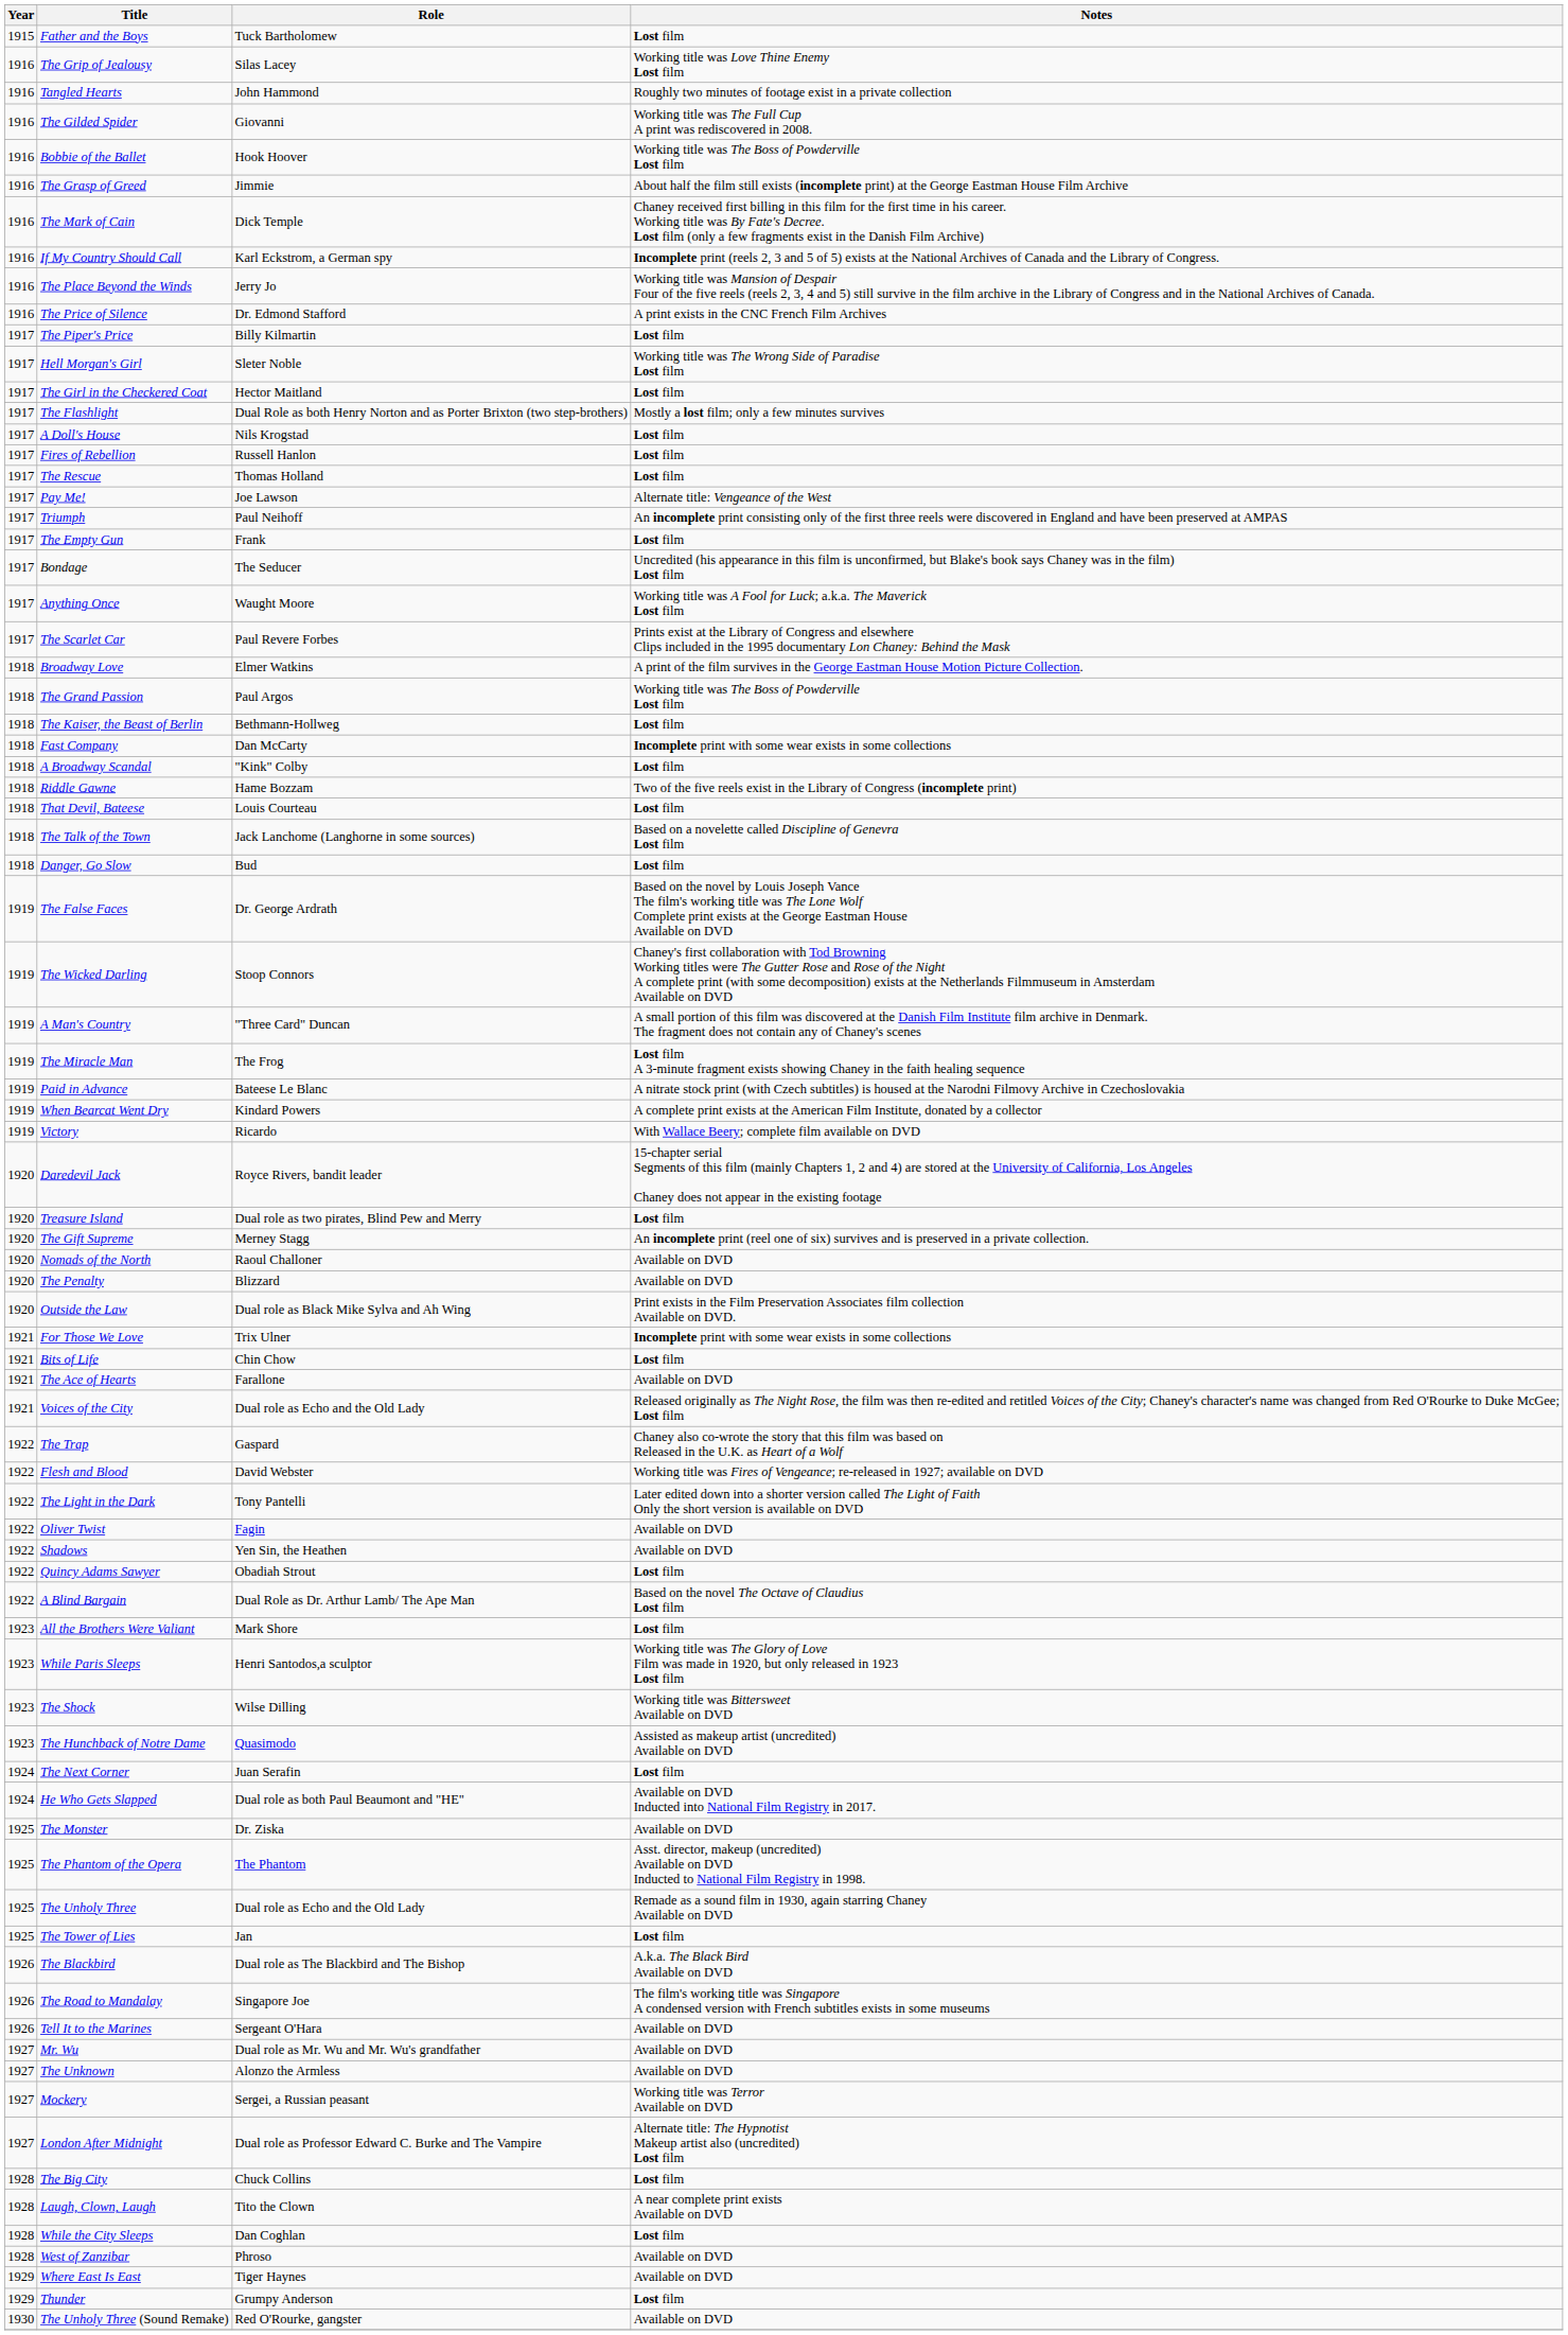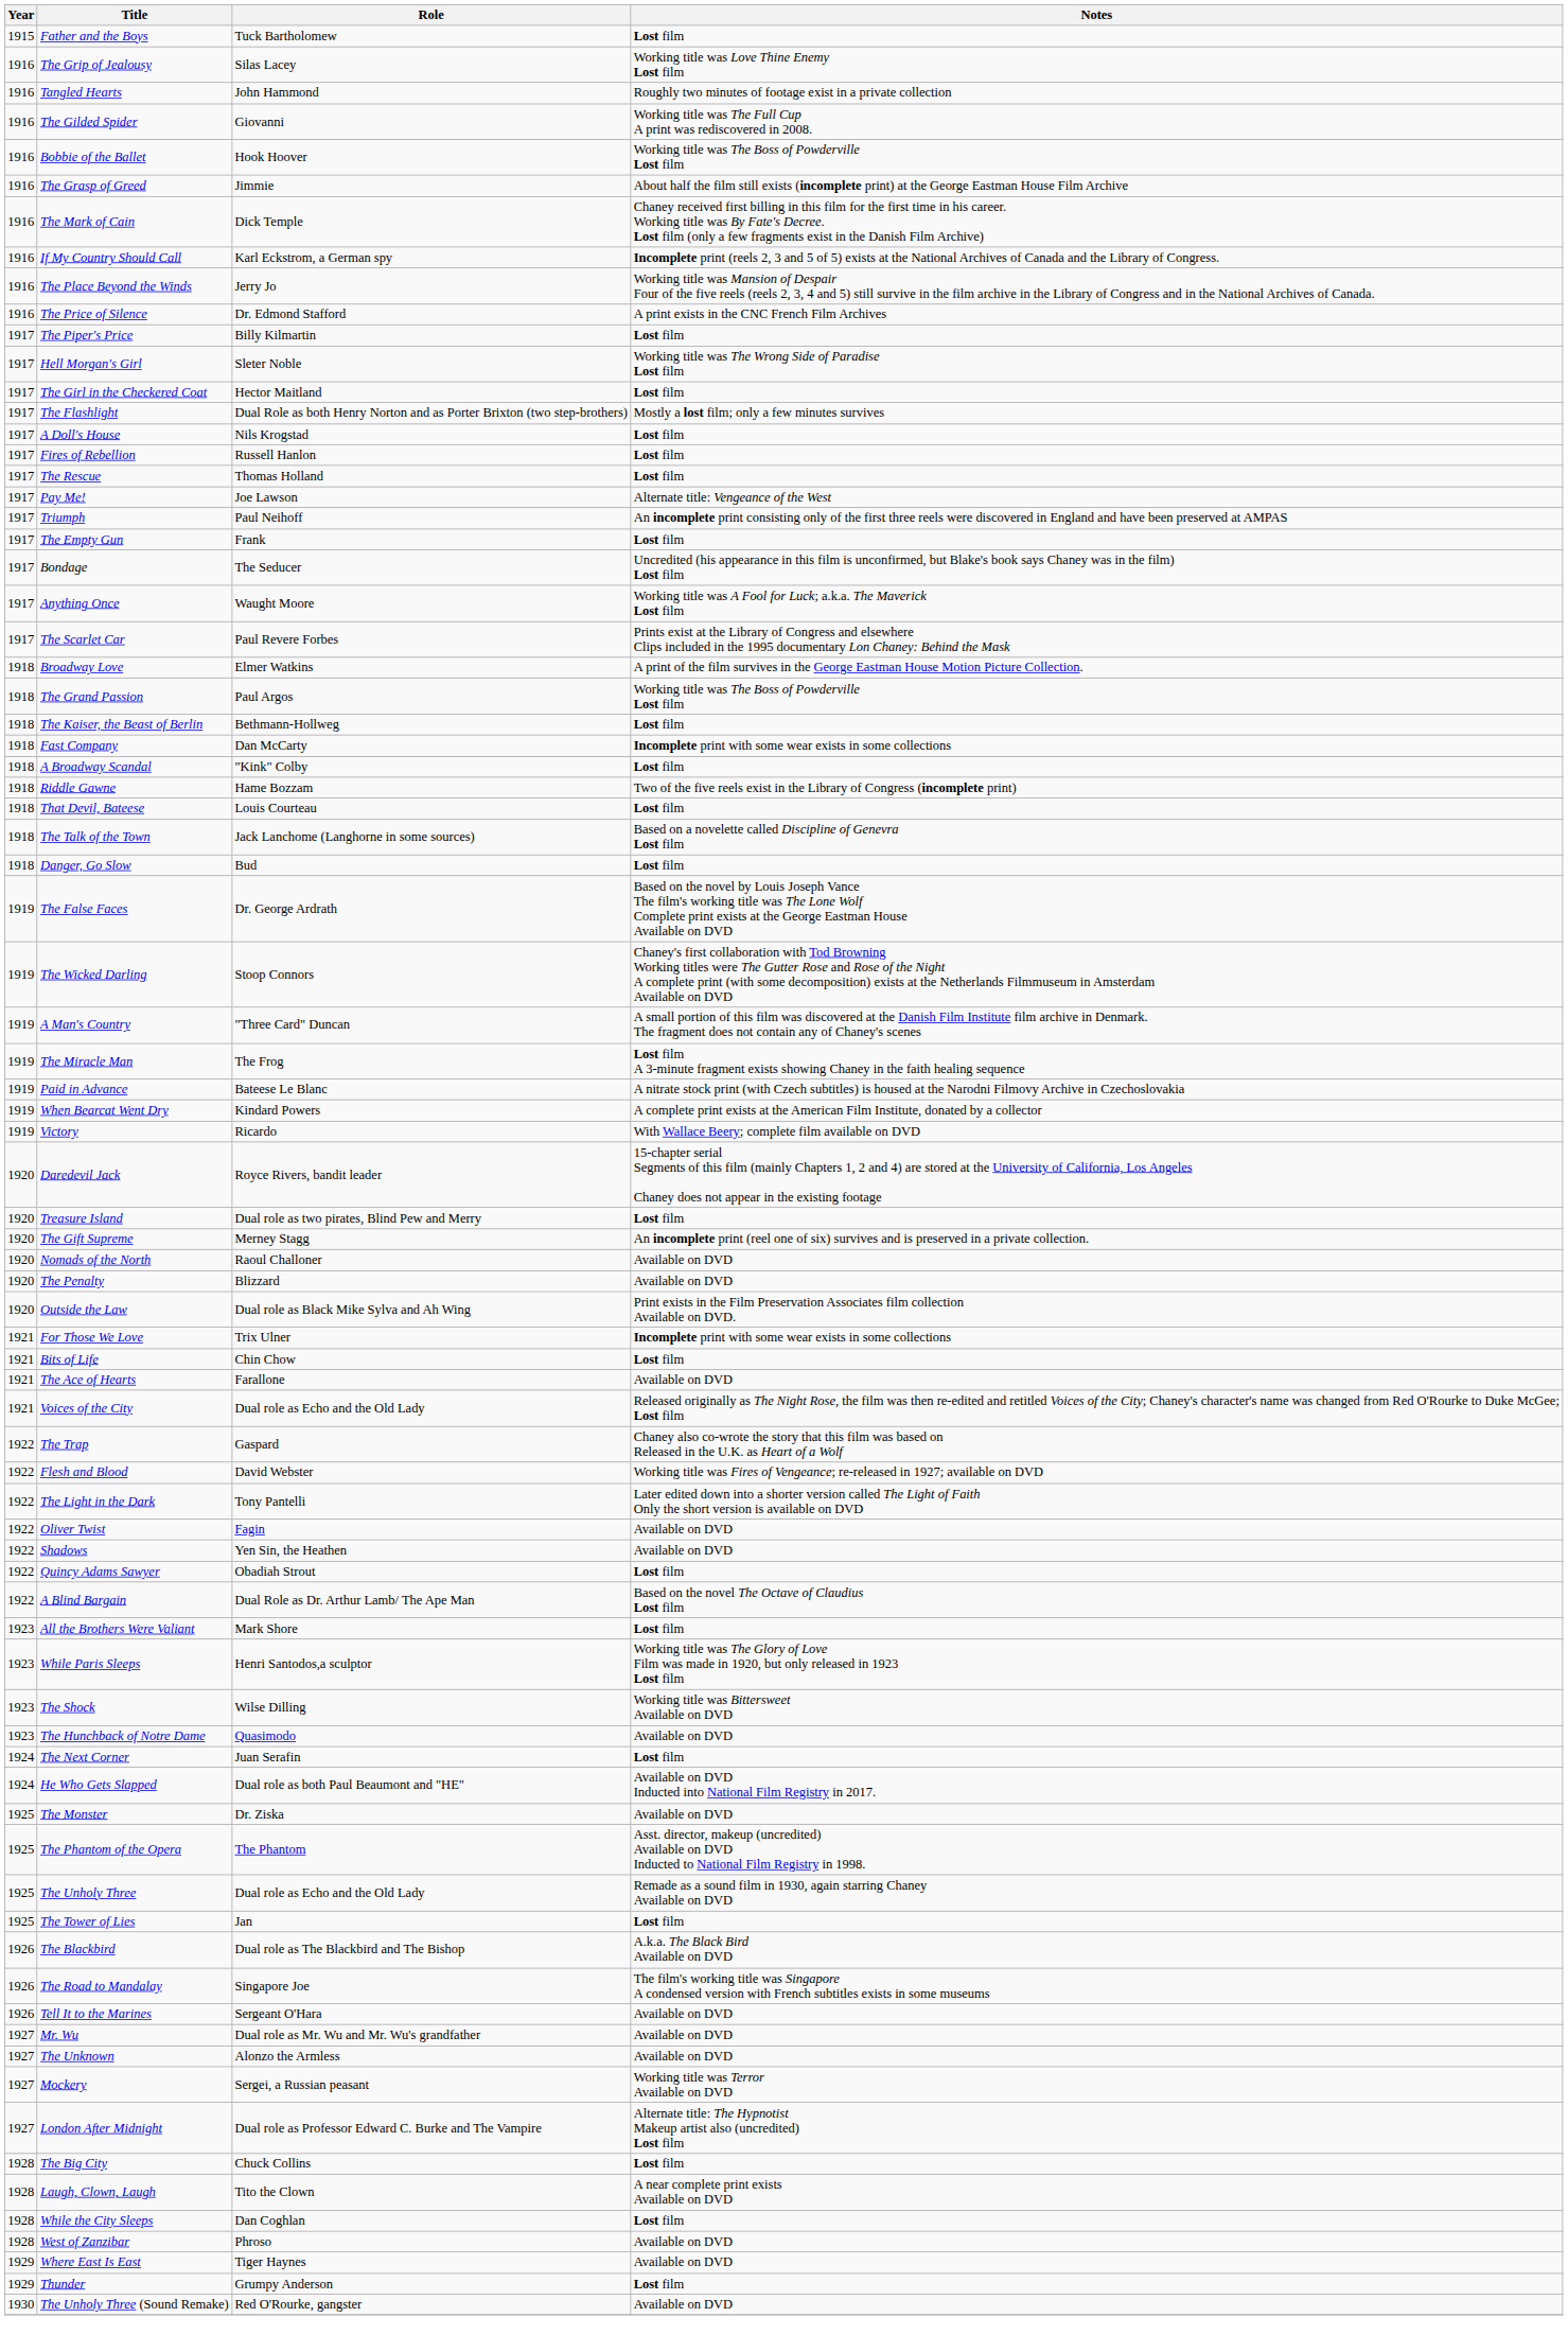The Hunchback of Notre Dame | Notes: Assisted as makeup artist (uncredited) Available on DVD -> Available on DVD
